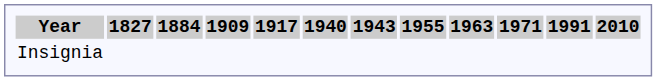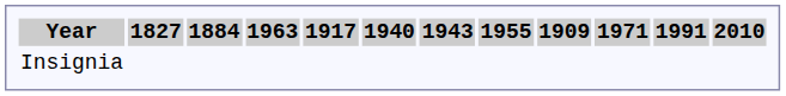columns swapped: 1909 <-> 1963
